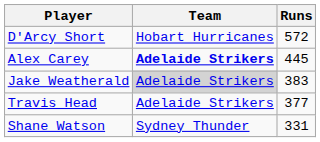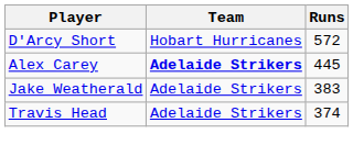Jake Weatherald | Team: lightgrey background -> no background
Travis Head | Runs: 377 -> 374
- row: Shane Watson | Sydney Thunder | 331
